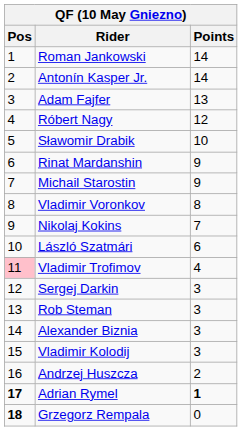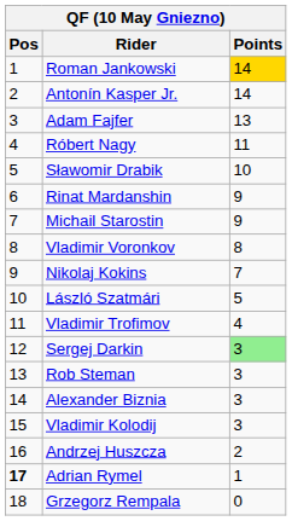Roman Jankowski | Points: no background -> gold background
Róbert Nagy | Points: 12 -> 11
László Szatmári | Points: 6 -> 5
Vladimir Trofimov | Pos: pink background -> no background
Sergej Darkin | Points: no background -> lightgreen background
Adrian Rymel | Points: bold -> normal
Grzegorz Rempala | Pos: bold -> normal
